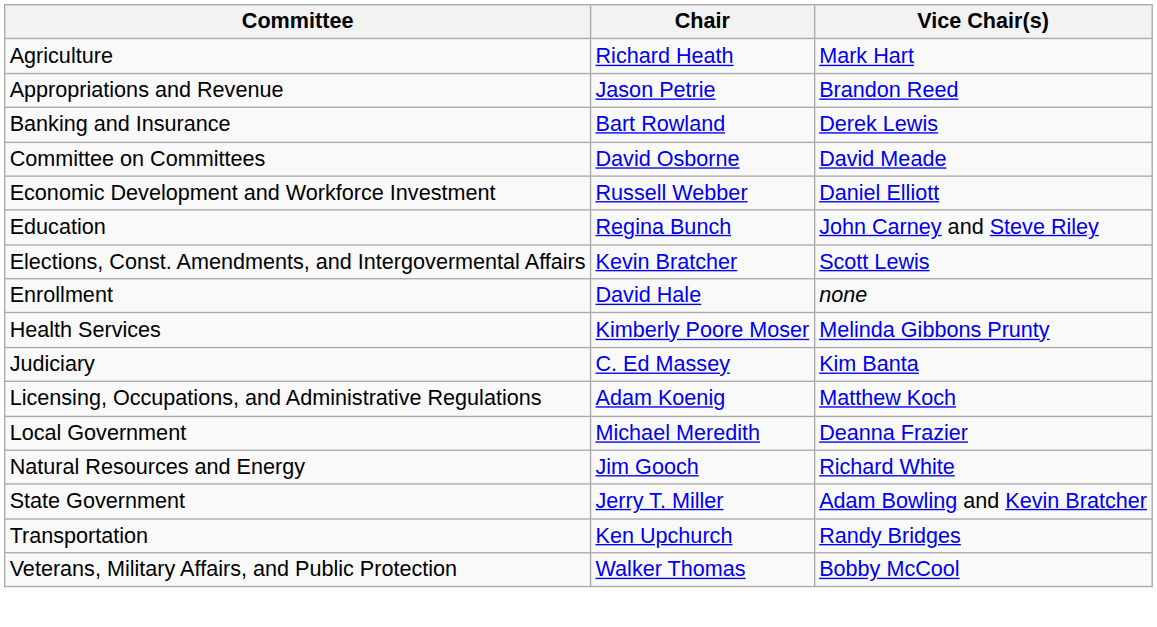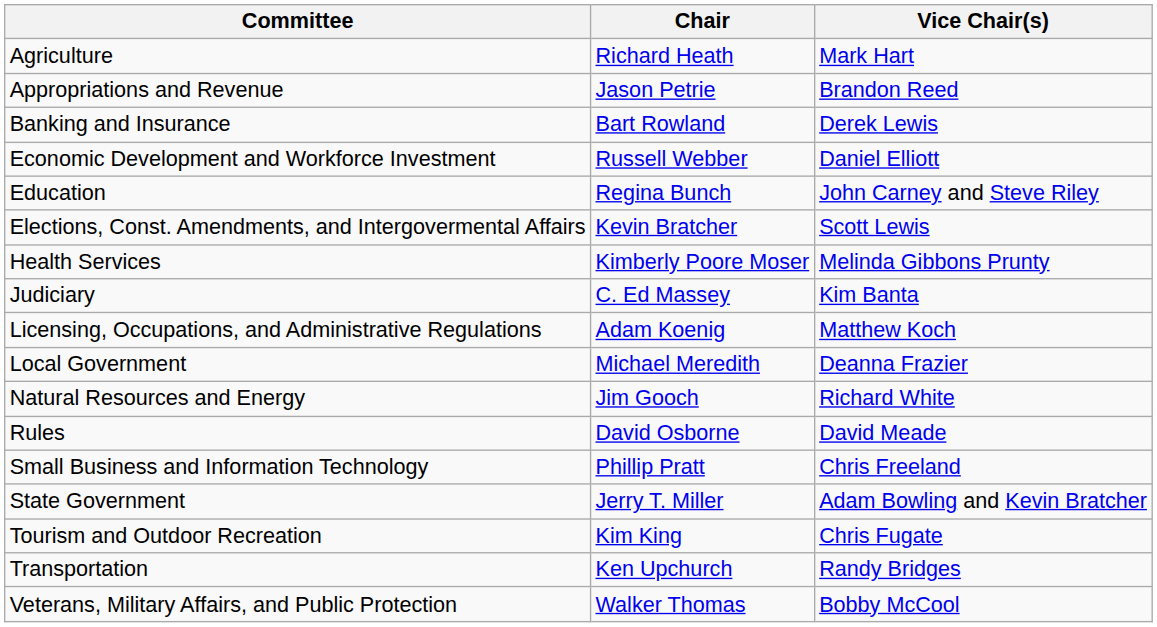- row: Committee on Committees | David Osborne | David Meade
- row: Enrollment | David Hale | none
+ row: Rules | David Osborne | David Meade
+ row: Small Business and Information Technology | Phillip Pratt | Chris Freeland
+ row: Tourism and Outdoor Recreation | Kim King | Chris Fugate
